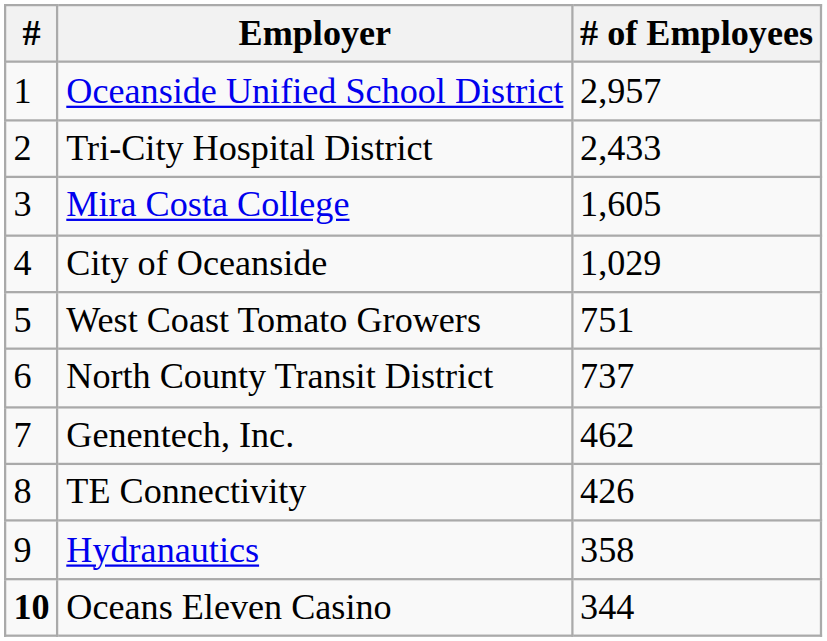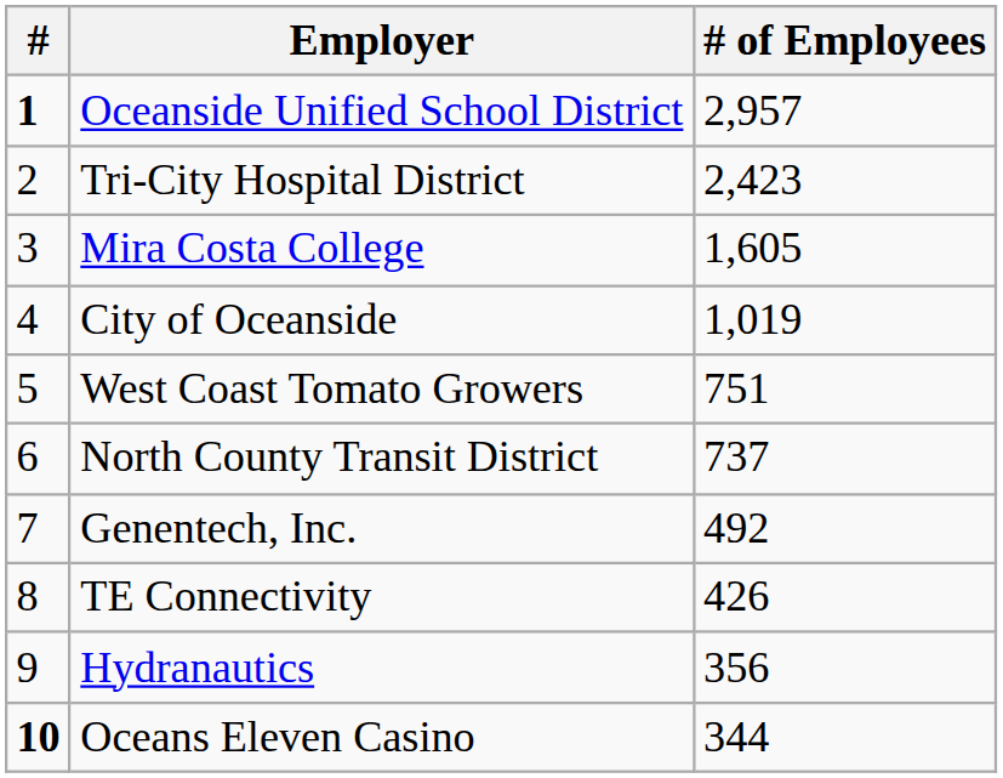Oceanside Unified School District | #: normal -> bold
Tri-City Hospital District | # of Employees: 2,433 -> 2,423
City of Oceanside | # of Employees: 1,029 -> 1,019
Genentech, Inc. | # of Employees: 462 -> 492
Hydranautics | # of Employees: 358 -> 356
